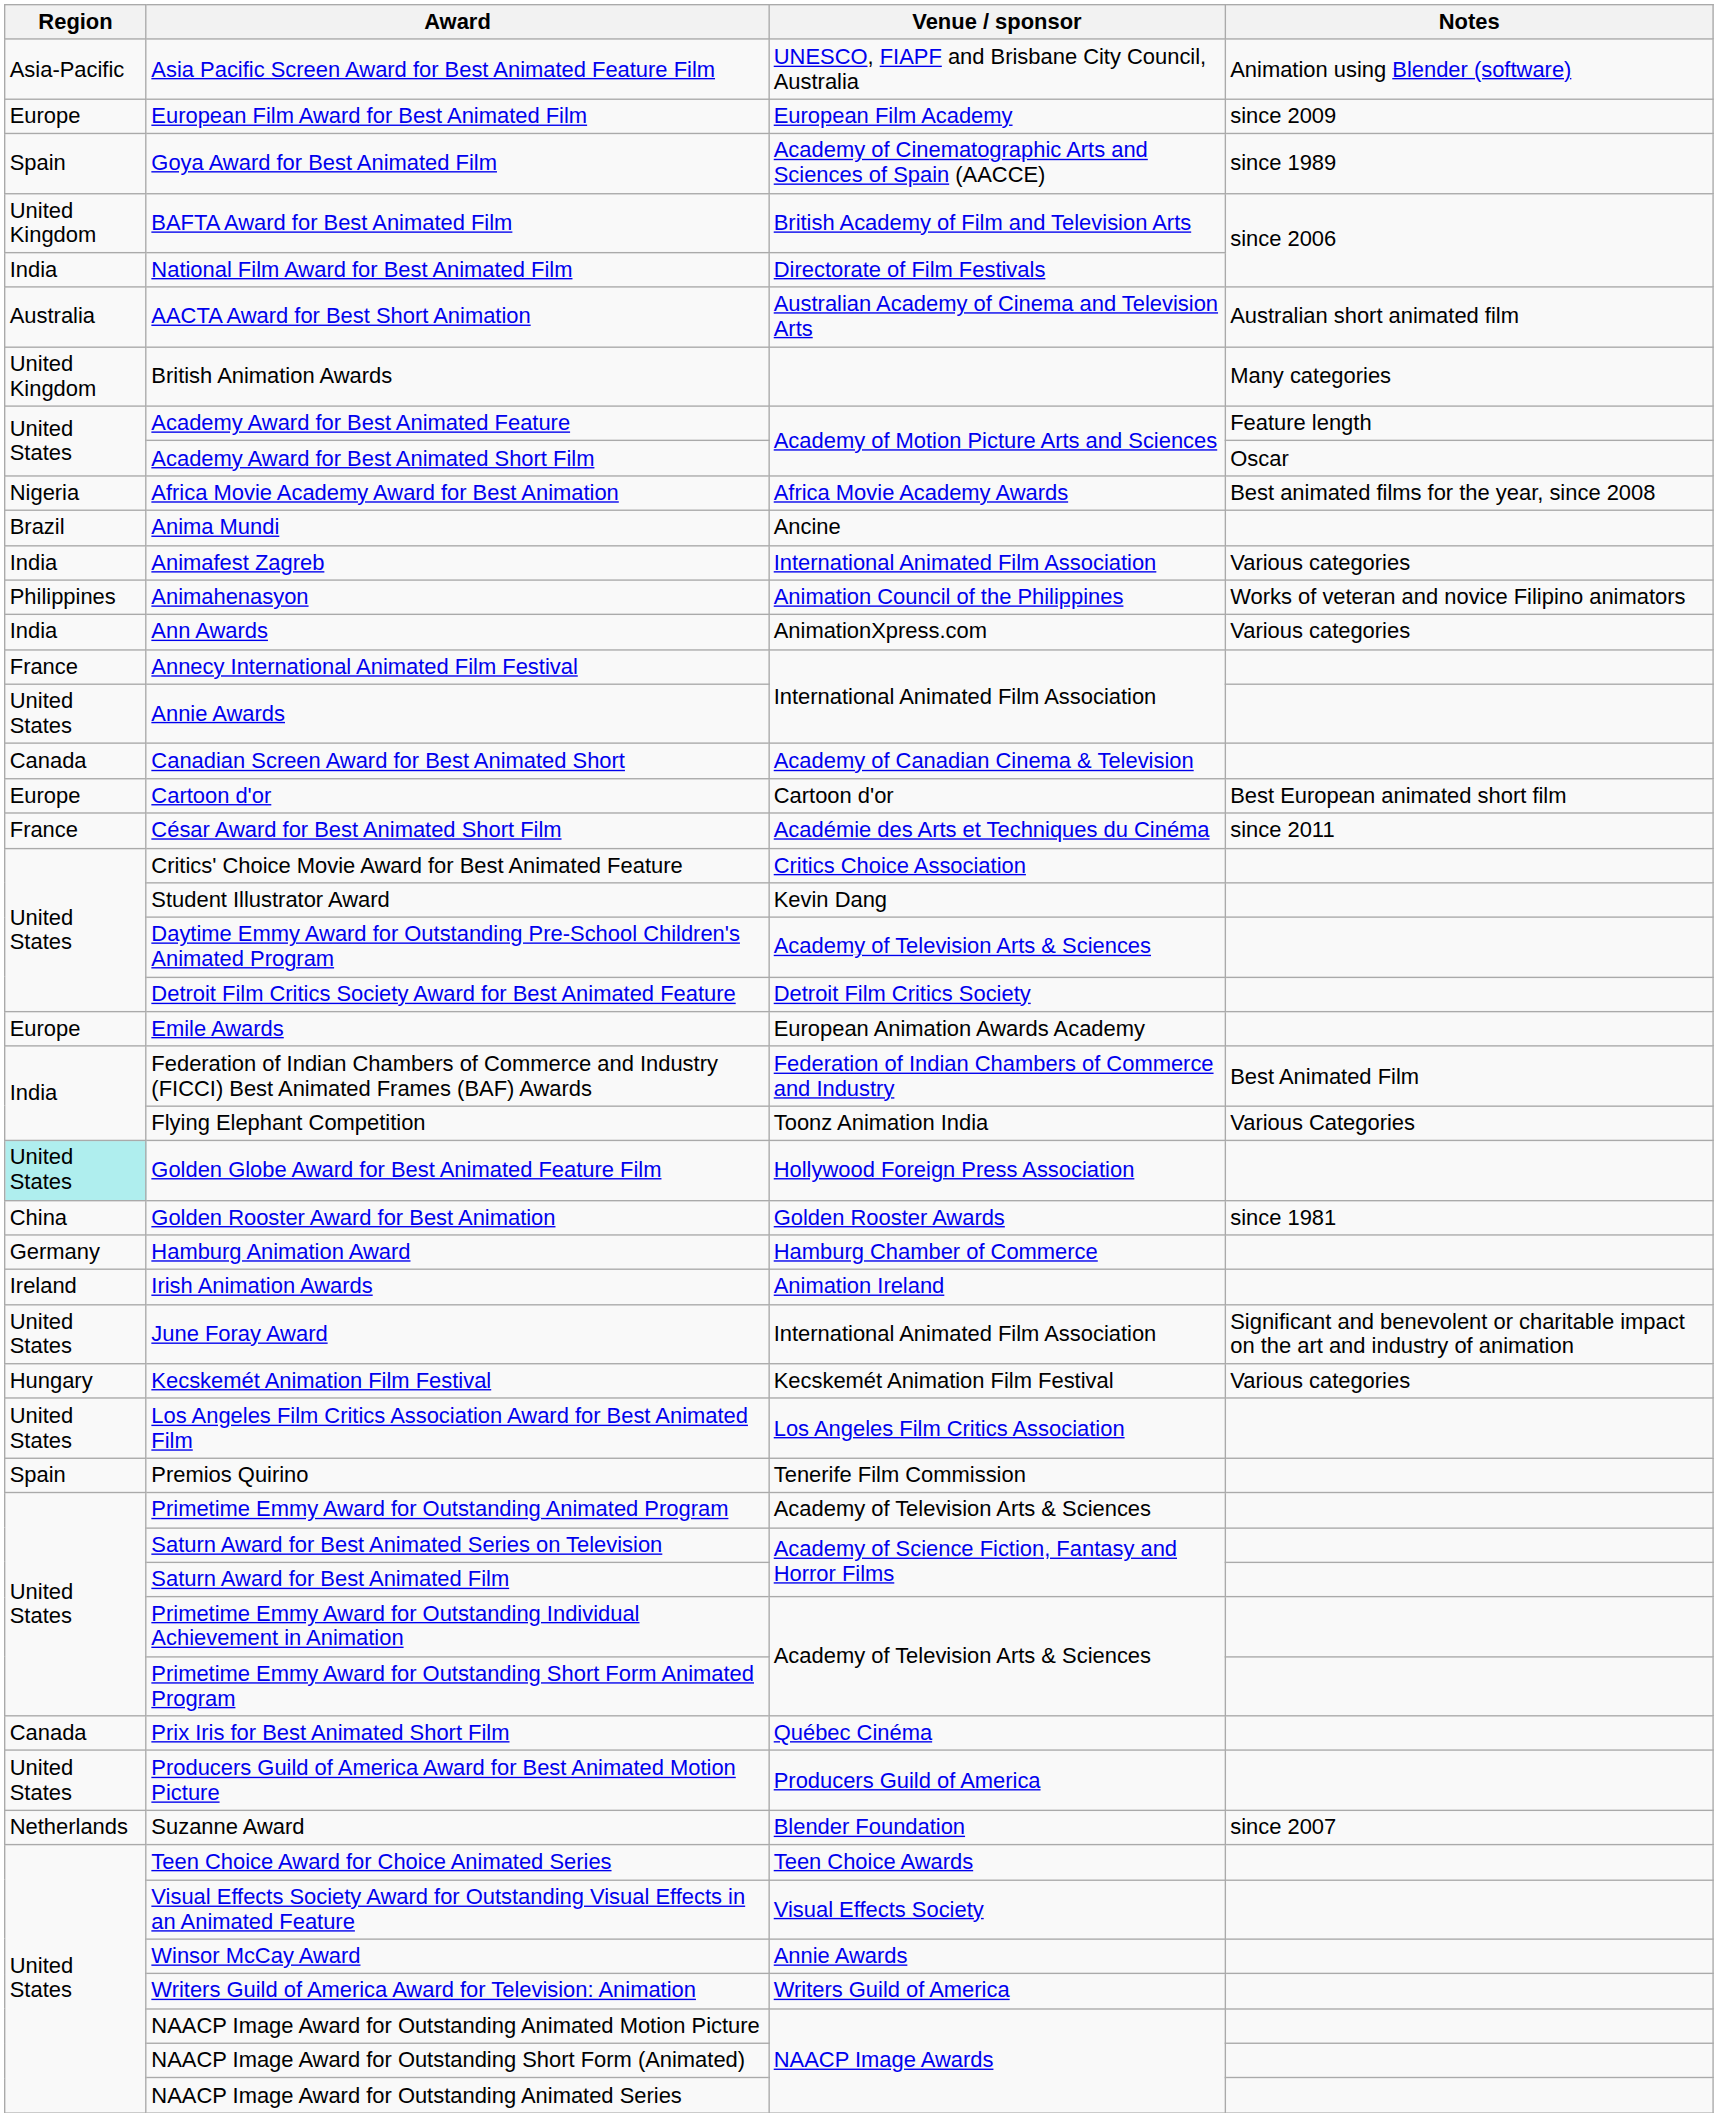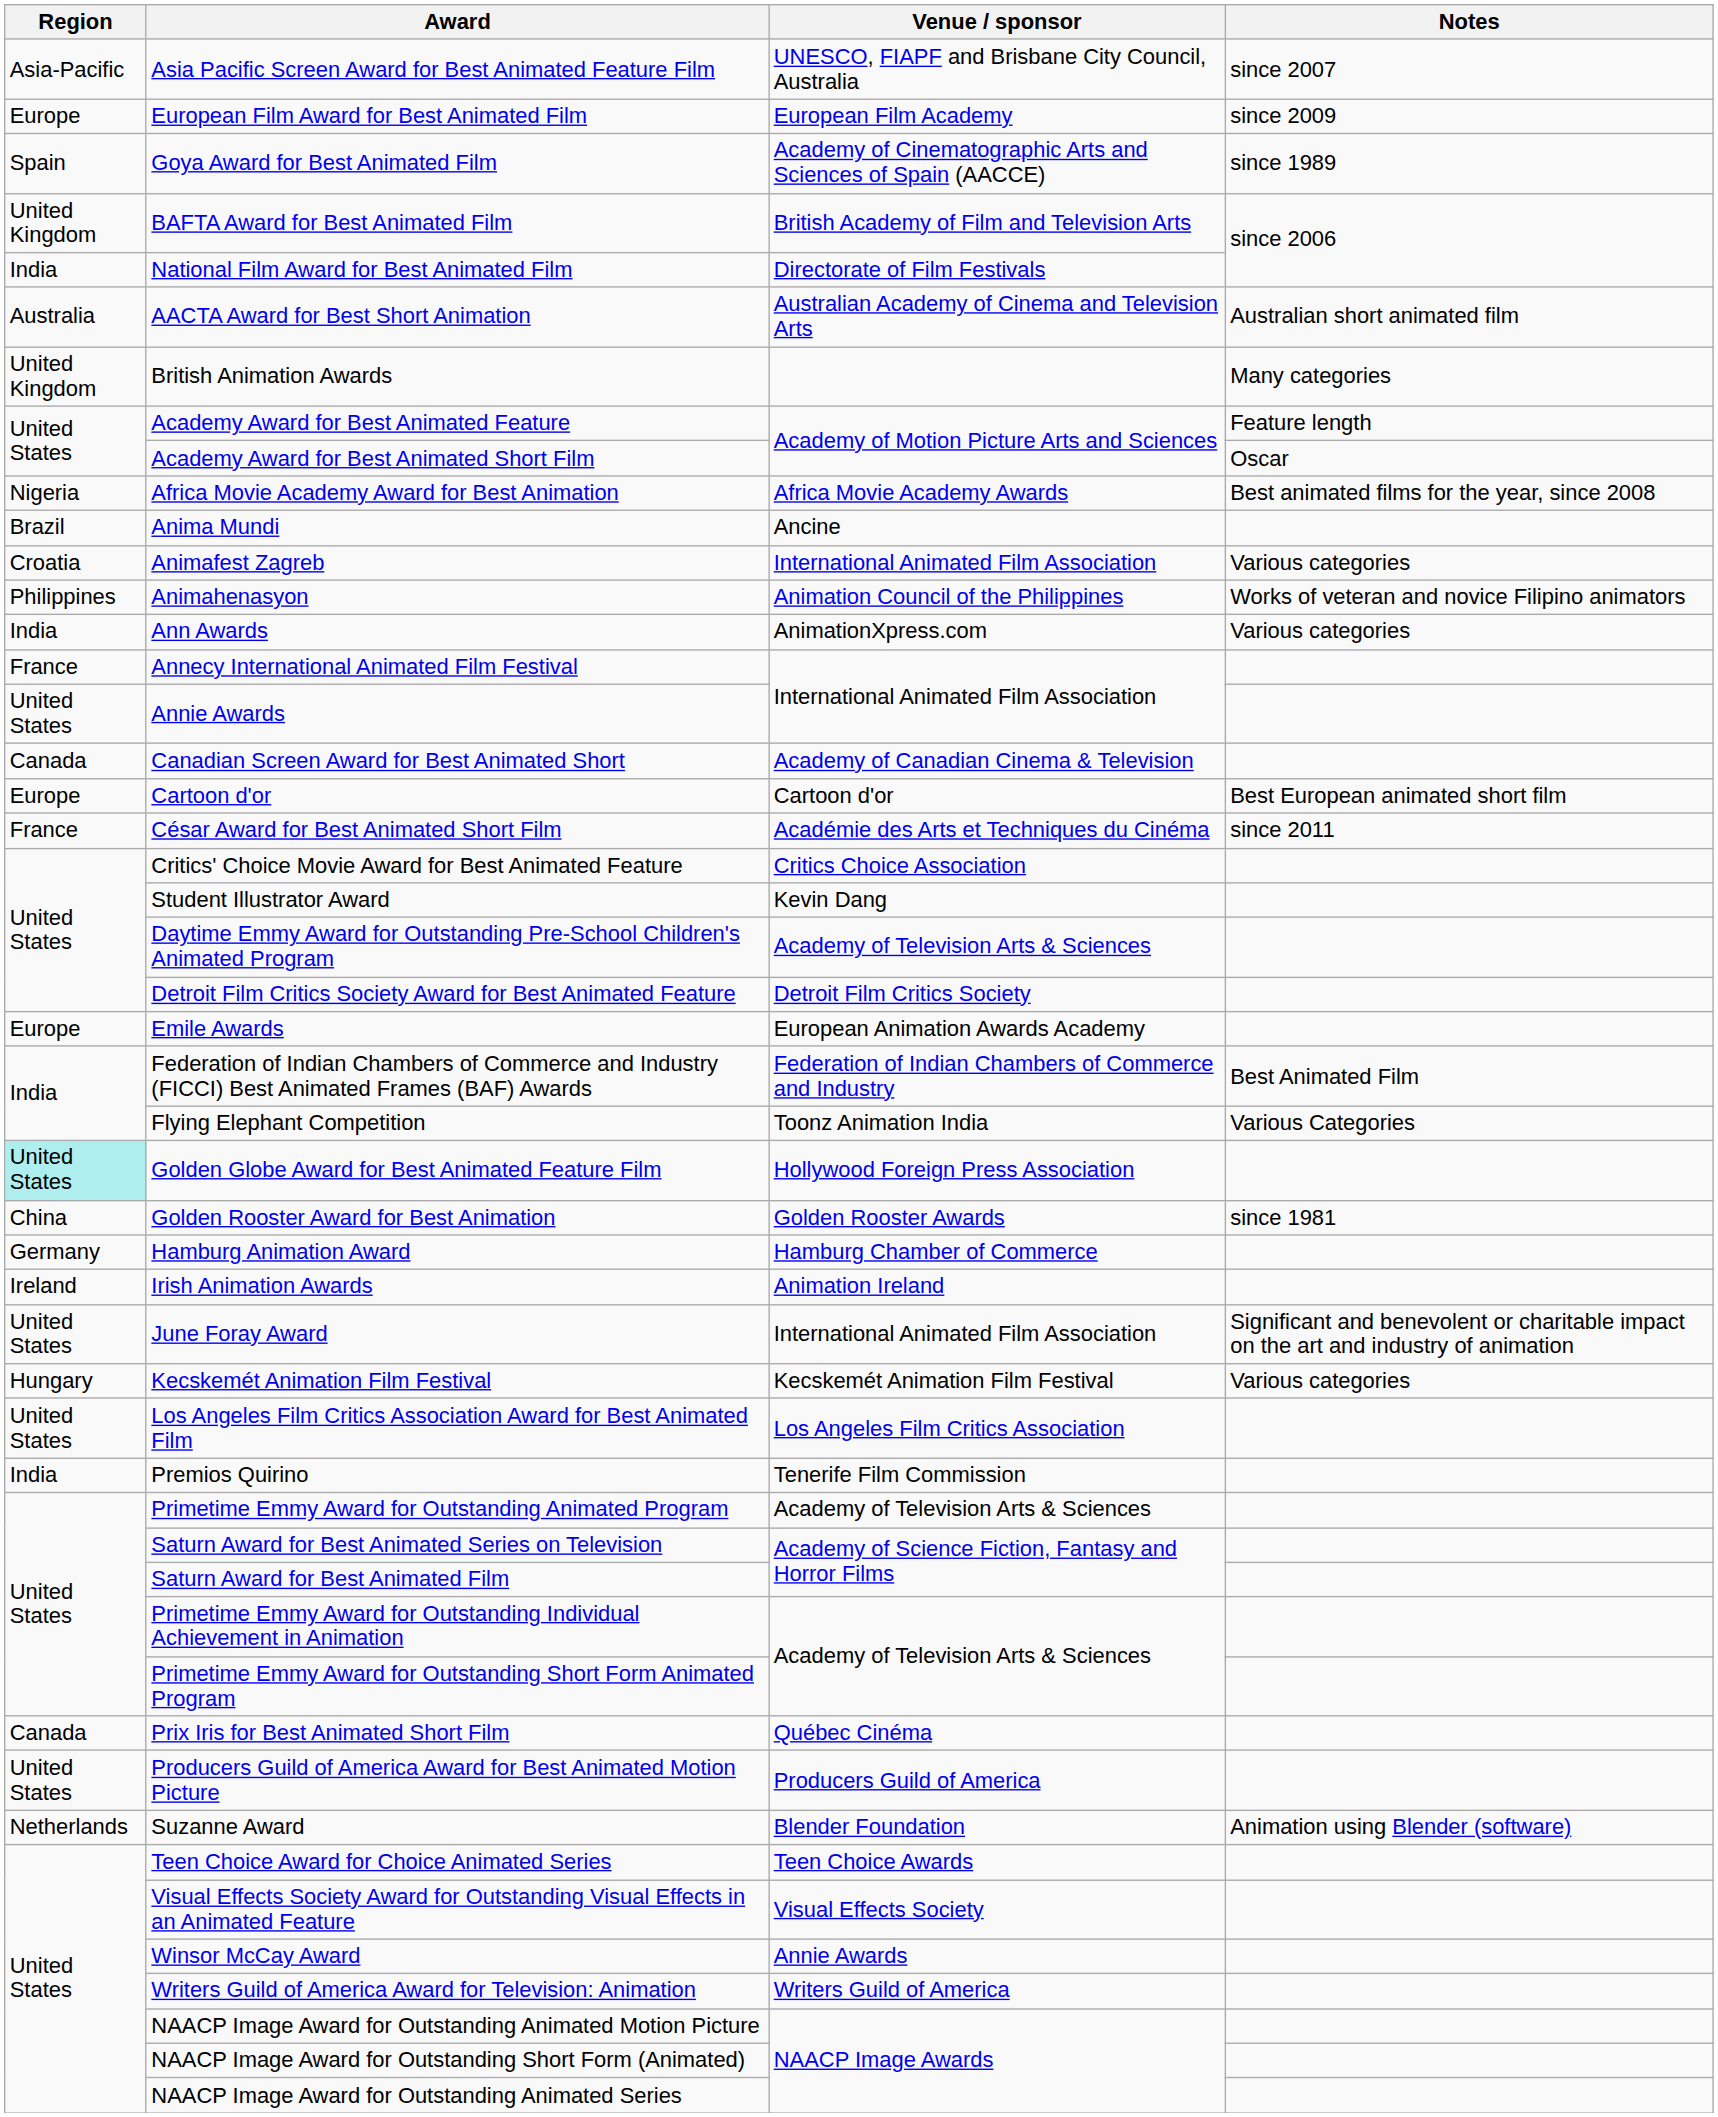Asia Pacific Screen Award for Best Animated Feature Film | Notes: Animation using Blender (software) -> since 2007
Animafest Zagreb | Region: India -> Croatia
Premios Quirino | Region: Spain -> India
Suzanne Award | Notes: since 2007 -> Animation using Blender (software)
